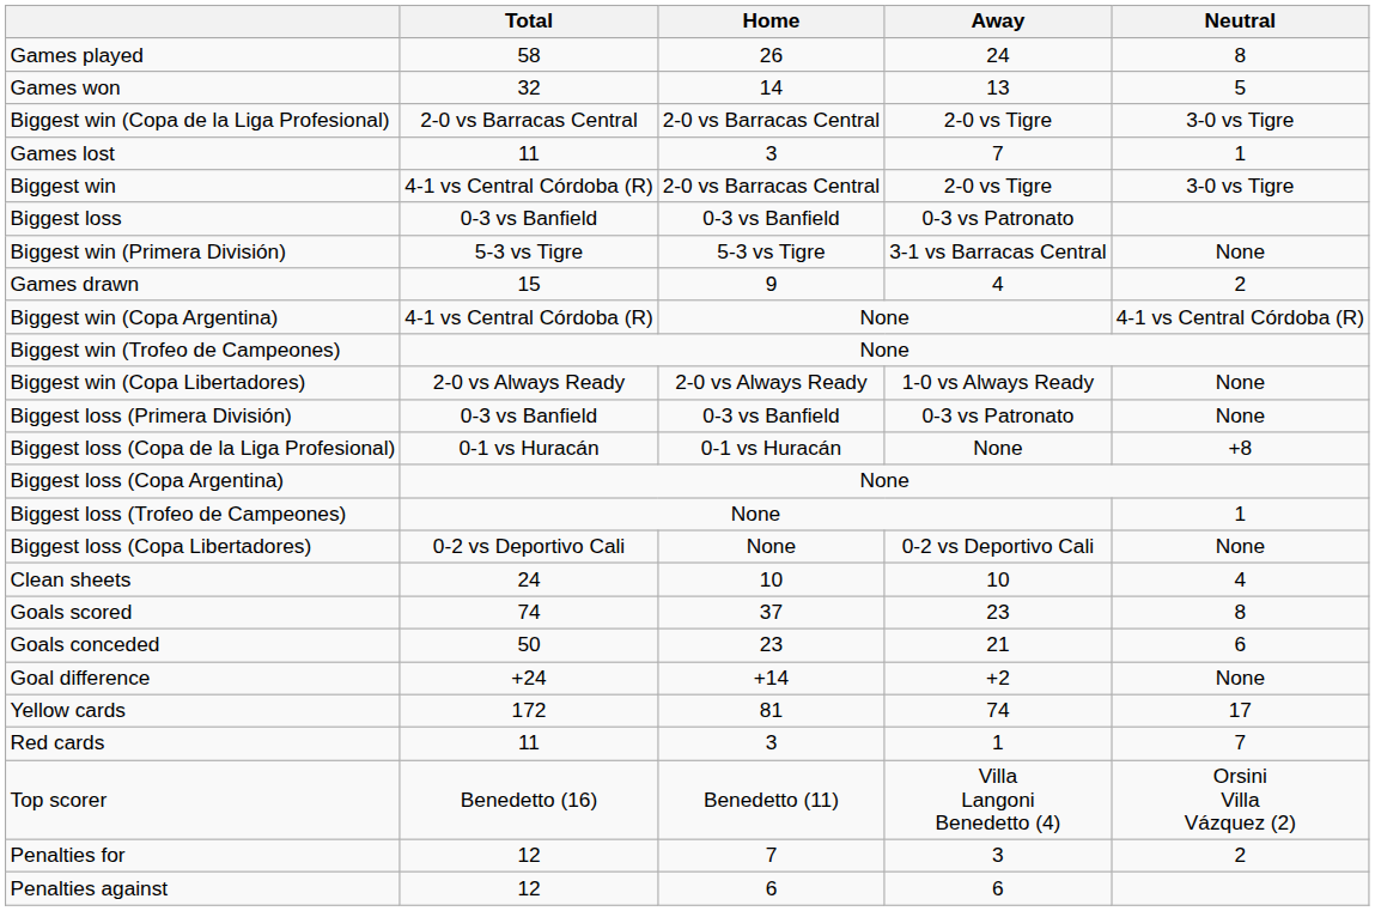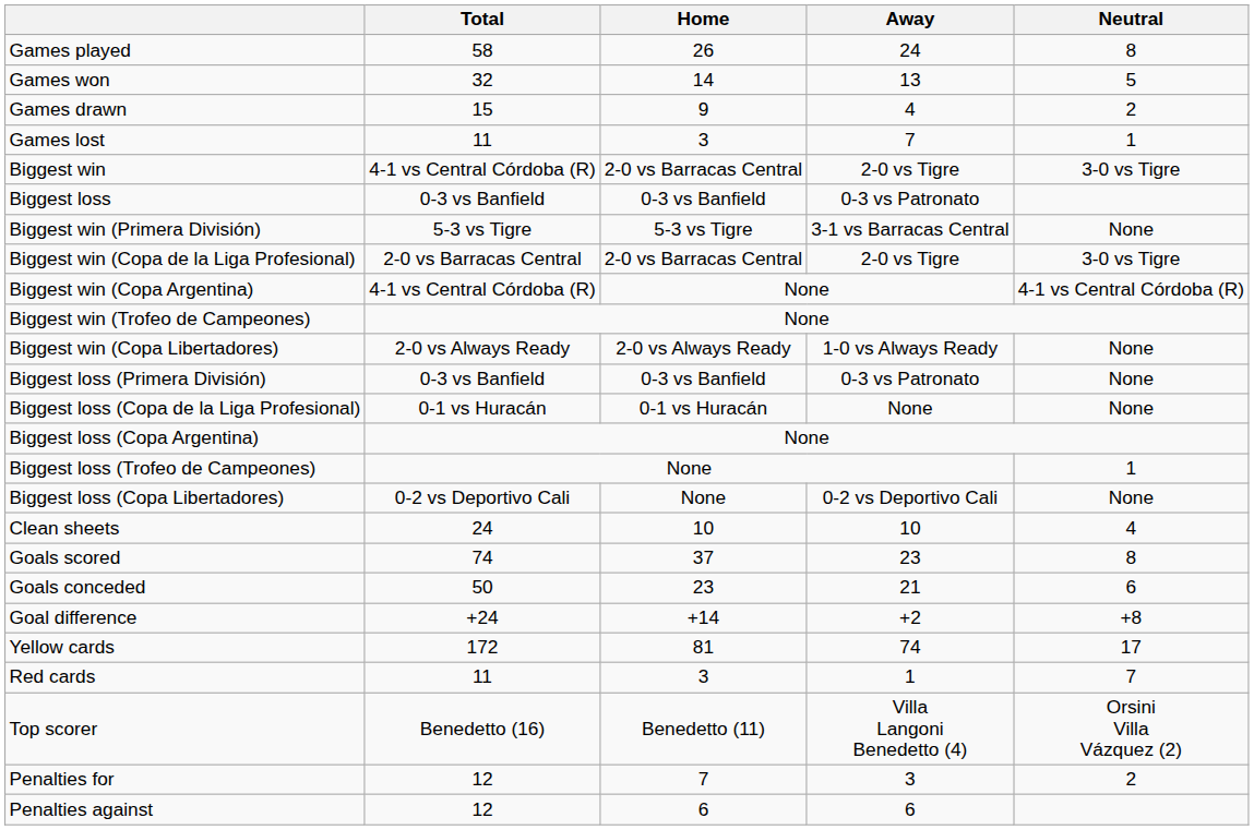rows swapped: Games drawn <-> Biggest win (Copa de la Liga Profesional)
Biggest loss (Copa de la Liga Profesional) | Neutral: +8 -> None
Goal difference | Neutral: None -> +8
